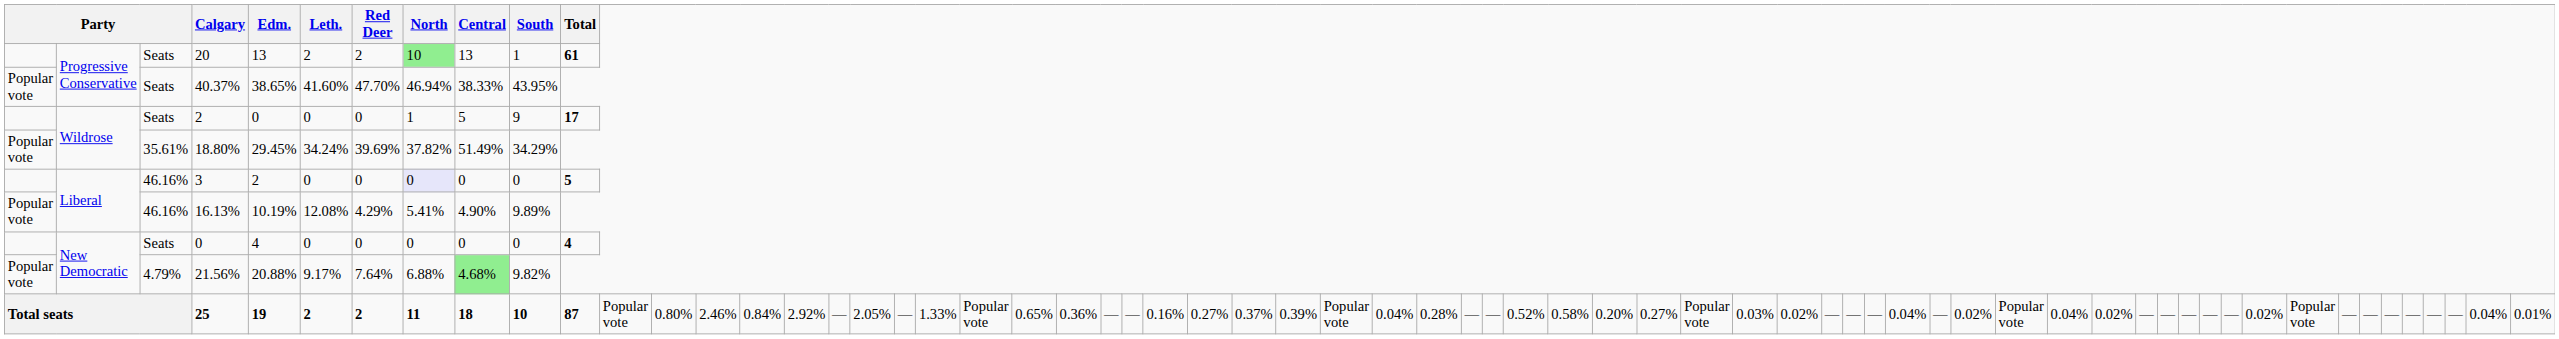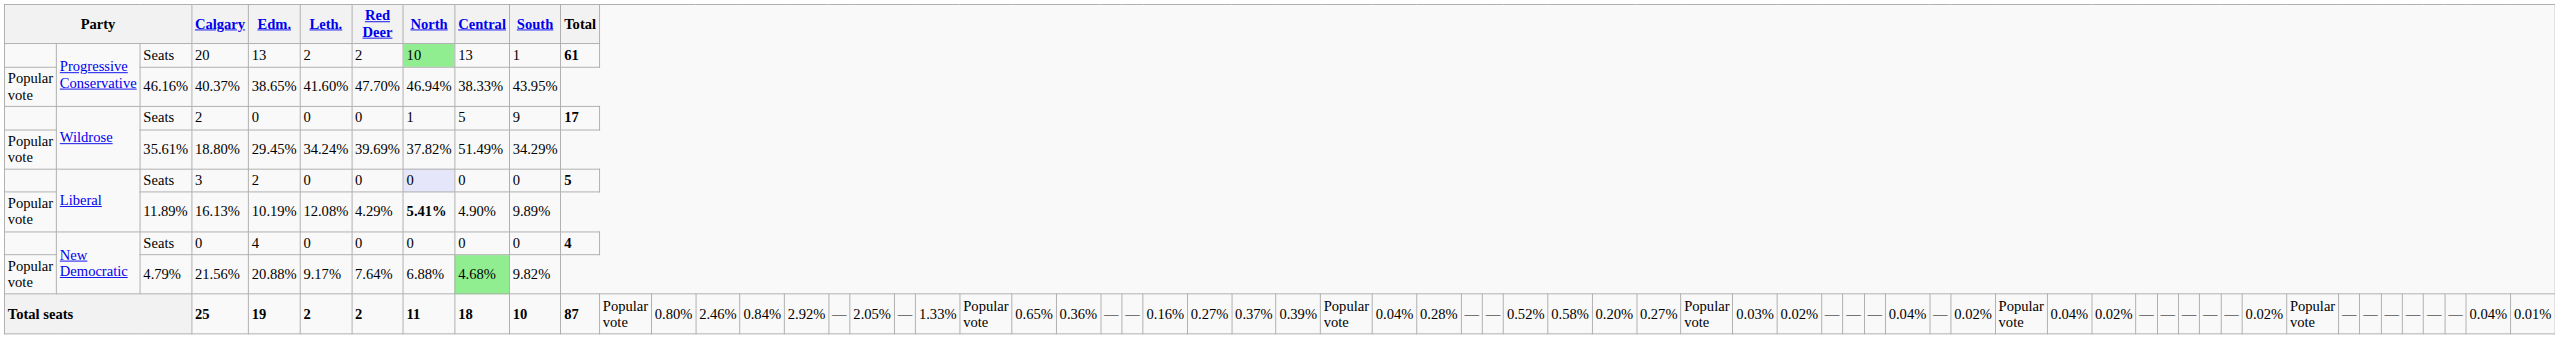40.37% | column 3: Seats -> 46.16%
3 | column 3: 46.16% -> Seats
16.13% | column 3: 46.16% -> 11.89%
16.13% | North: normal -> bold
